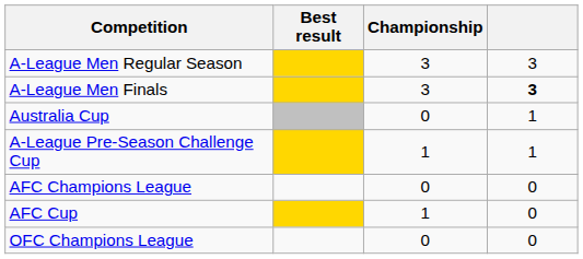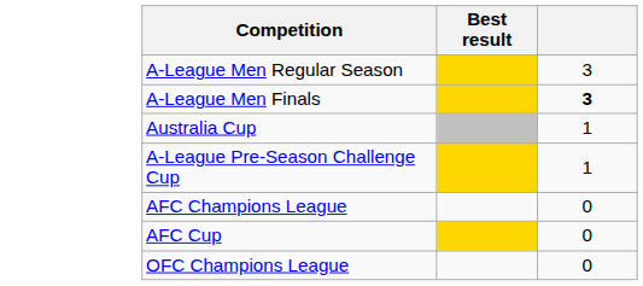- column: Championship | 3 | 3 | 0 | 1 | 0 | 1 | 0
